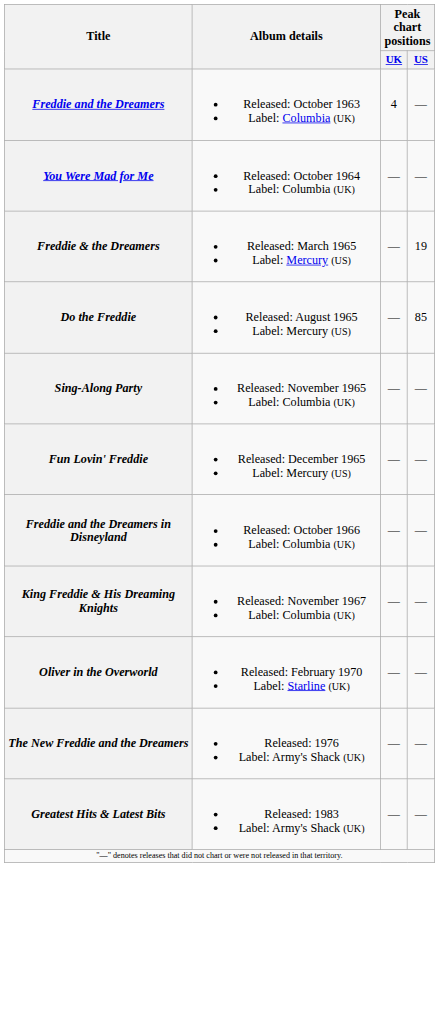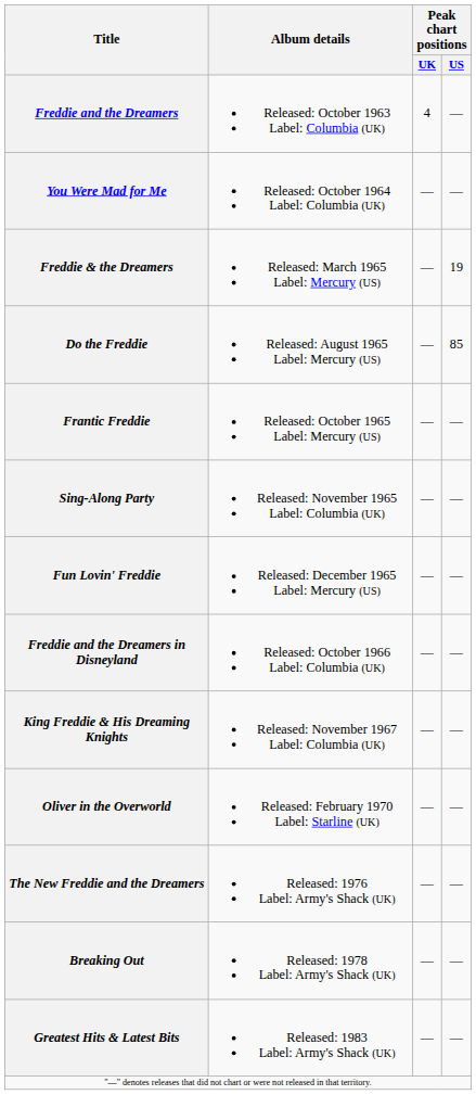+ row: Frantic Freddie | Released: October 1965 Label: Mercury (US) | — | —
+ row: Breaking Out | Released: 1978 Label: Army's Shack (UK) | — | —
